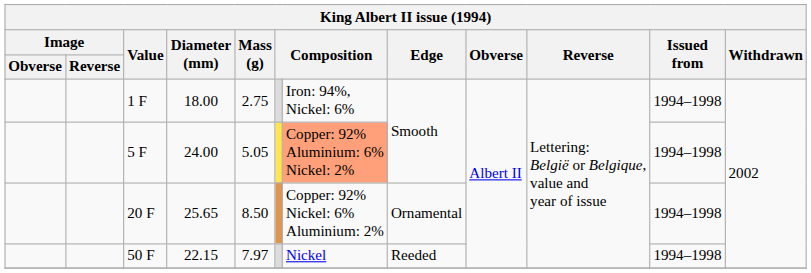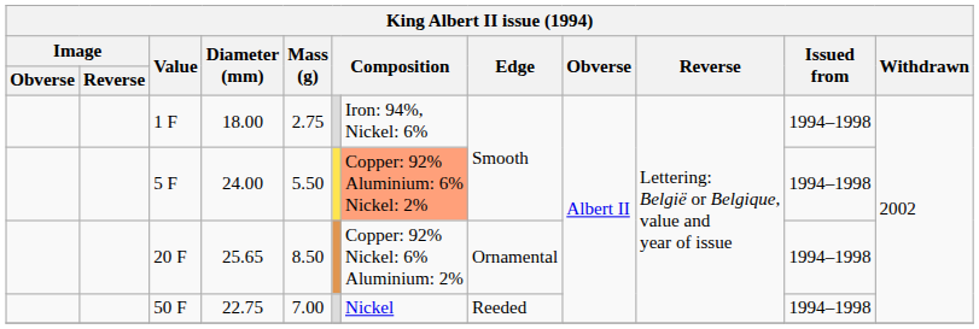5 F | Mass (g): 5.05 -> 5.50
50 F | Diameter (mm): 22.15 -> 22.75
50 F | Mass (g): 7.97 -> 7.00
